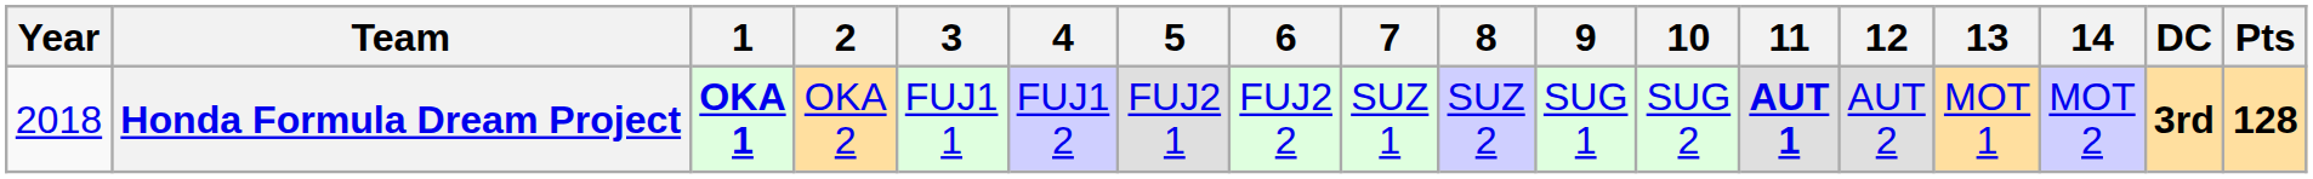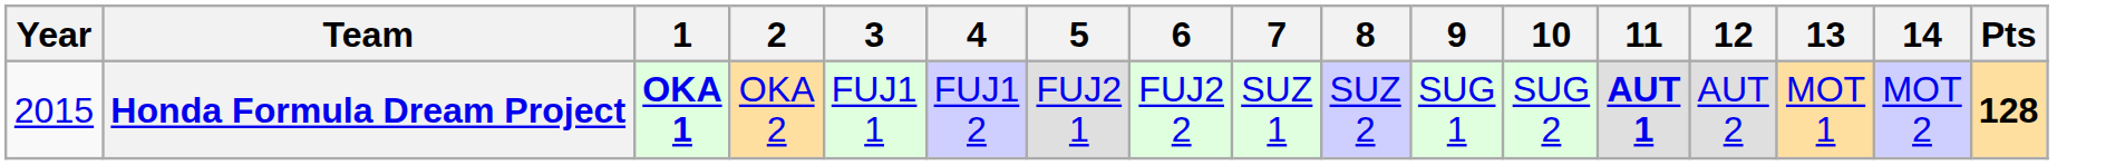- column: DC | 3rd
Honda Formula Dream Project | Year: 2018 -> 2015
